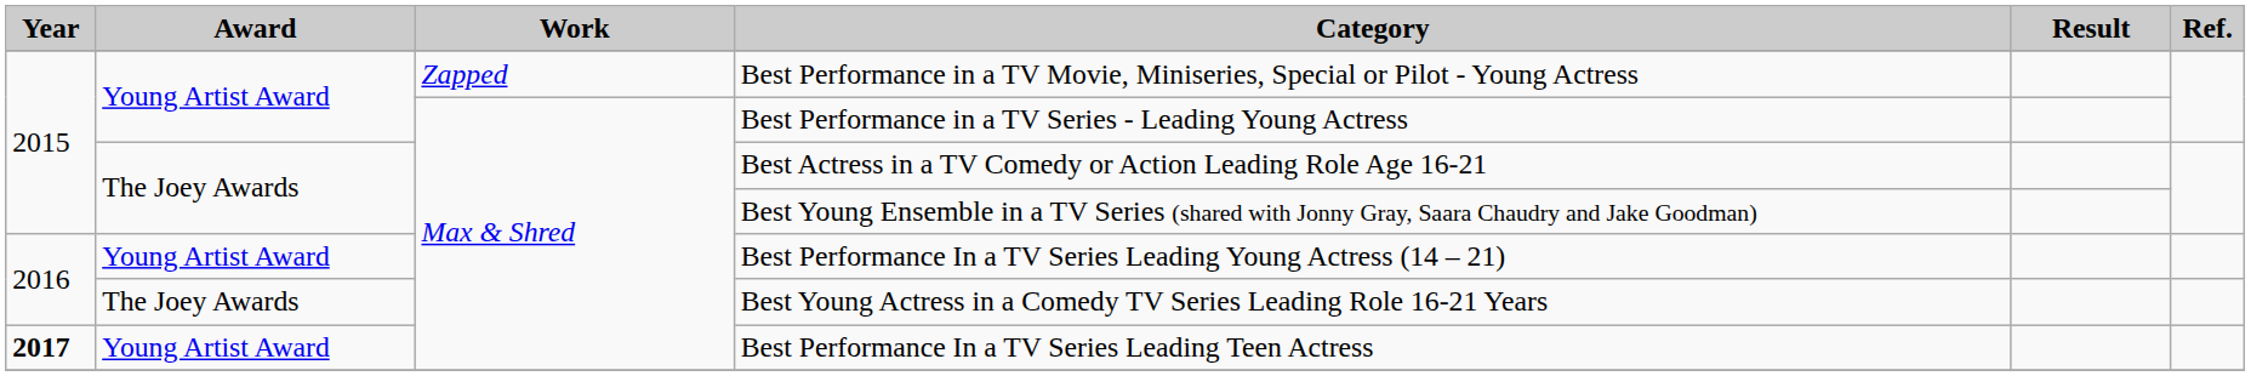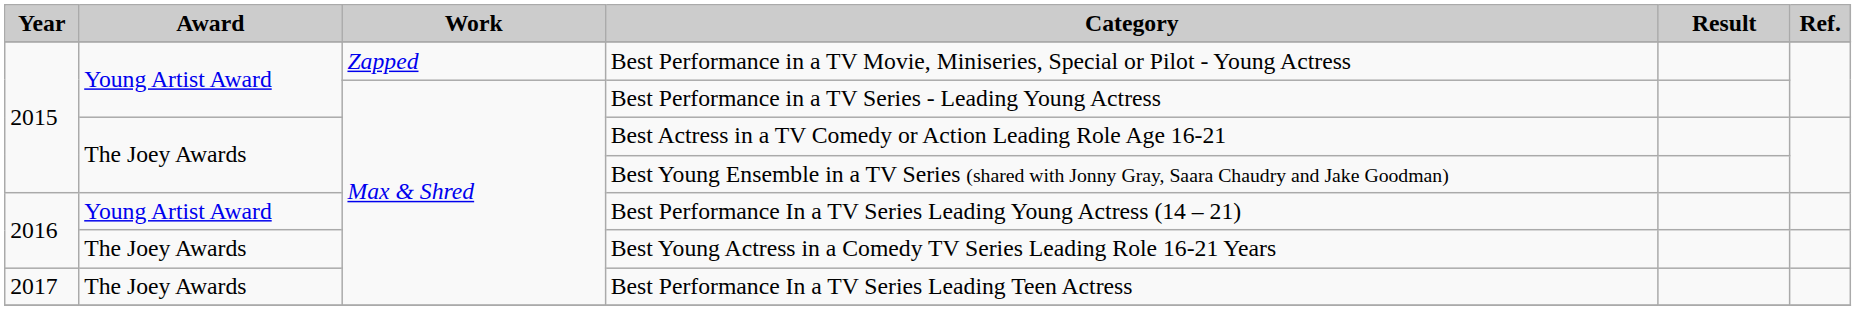Best Performance In a TV Series Leading Teen Actress | Year: bold -> normal
Best Performance In a TV Series Leading Teen Actress | Award: Young Artist Award -> The Joey Awards
